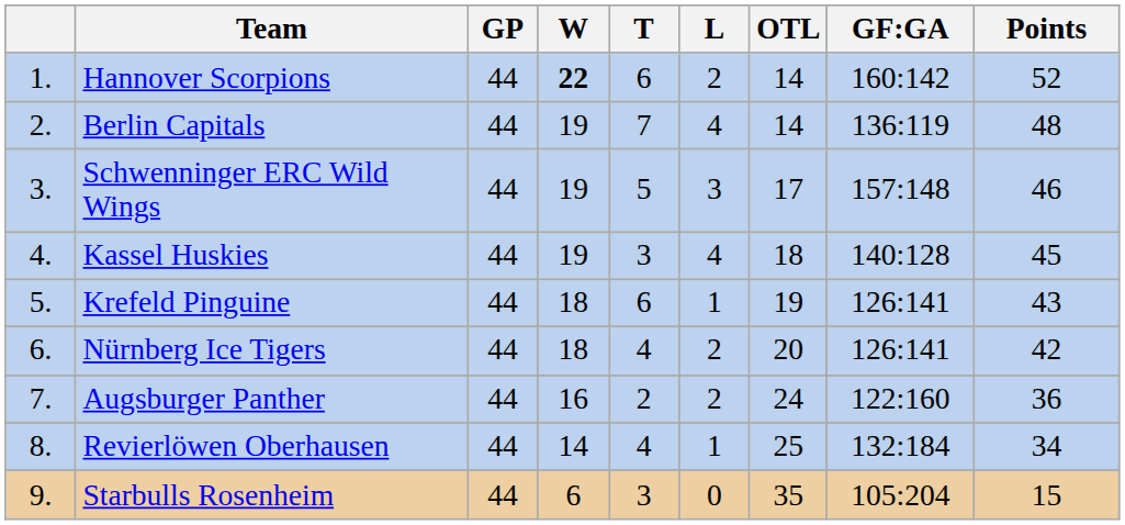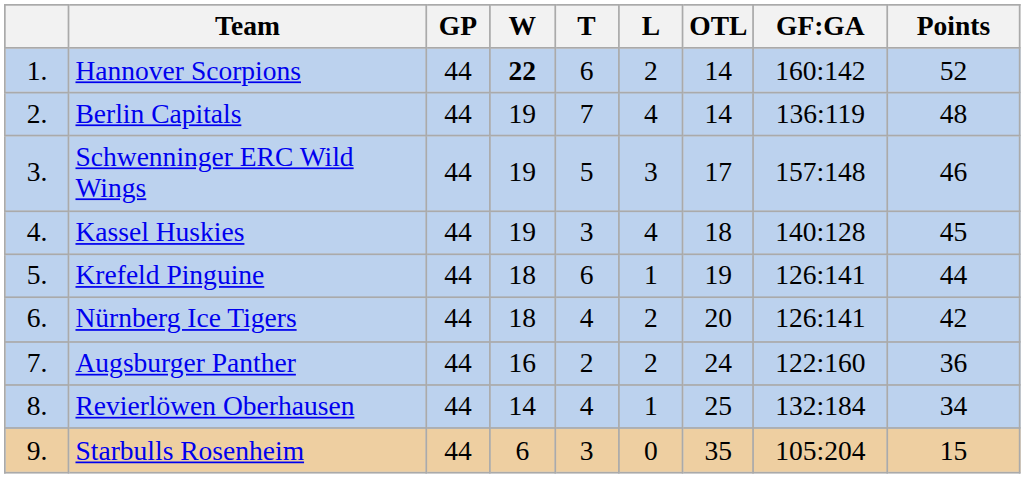Krefeld Pinguine | Points: 43 -> 44
